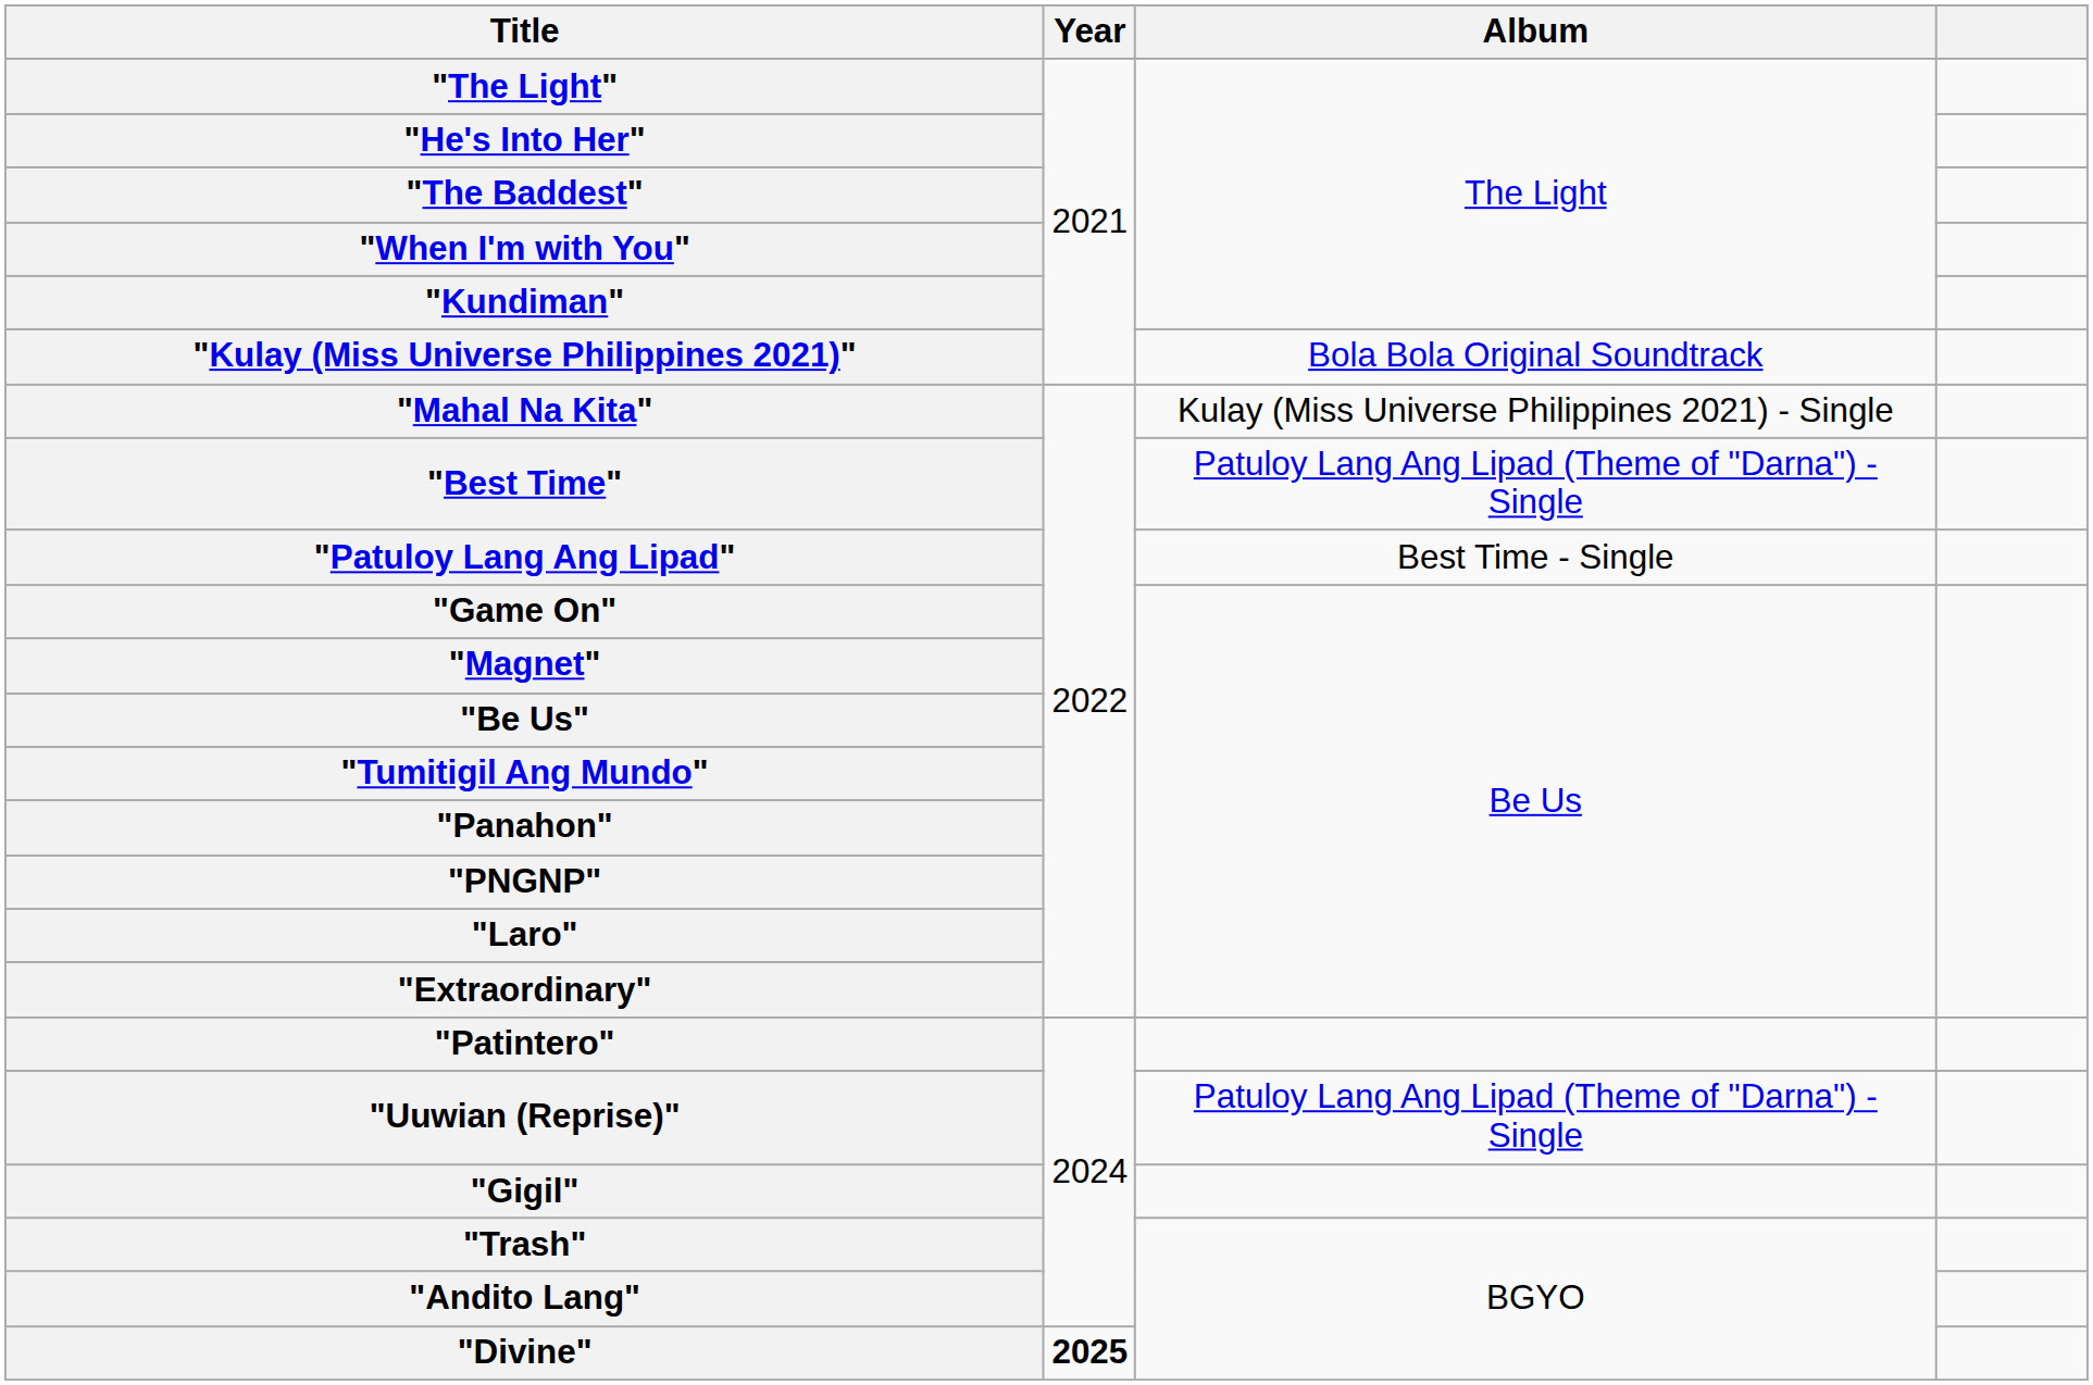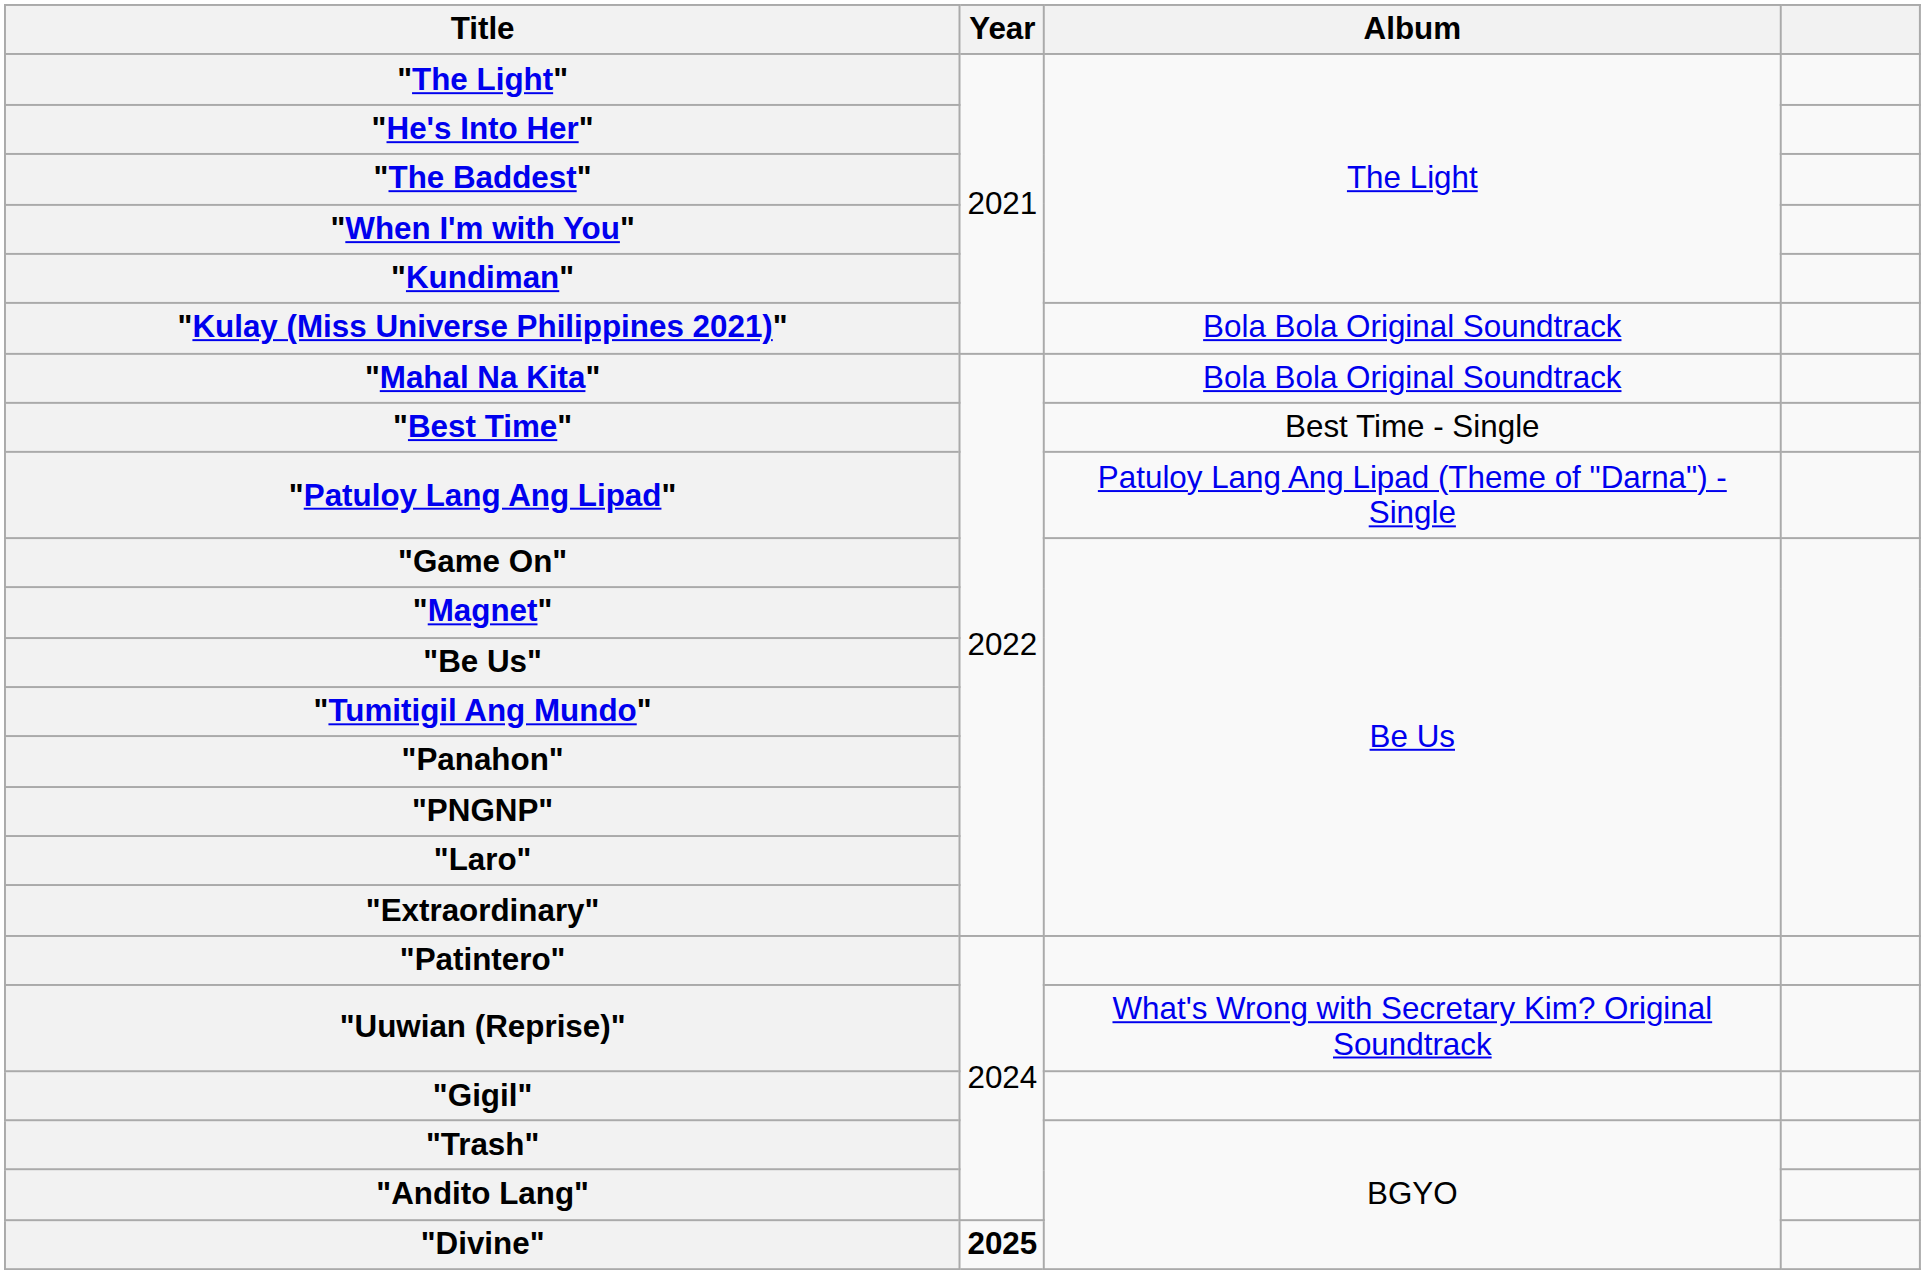"Mahal Na Kita" | Album: Kulay (Miss Universe Philippines 2021) - Single -> Bola Bola Original Soundtrack
"Best Time" | Album: Patuloy Lang Ang Lipad (Theme of "Darna") - Single -> Best Time - Single
"Patuloy Lang Ang Lipad" | Album: Best Time - Single -> Patuloy Lang Ang Lipad (Theme of "Darna") - Single
"Uuwian (Reprise)" | Album: Patuloy Lang Ang Lipad (Theme of "Darna") - Single -> What's Wrong with Secretary Kim? Original Soundtrack
